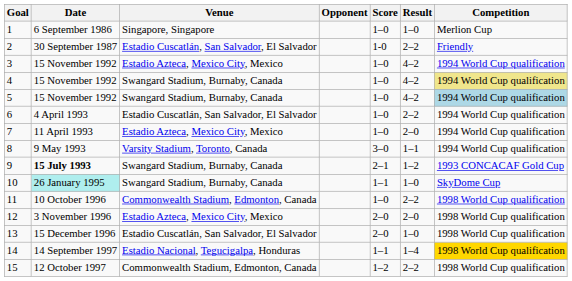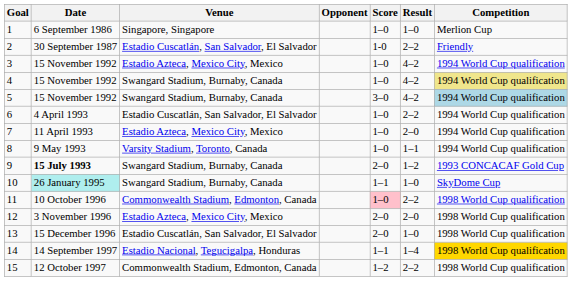5 | Score: 1–0 -> 3–0
8 | Score: 3–0 -> 1–0
9 | Score: 2–1 -> 2–0
11 | Score: no background -> pink background
